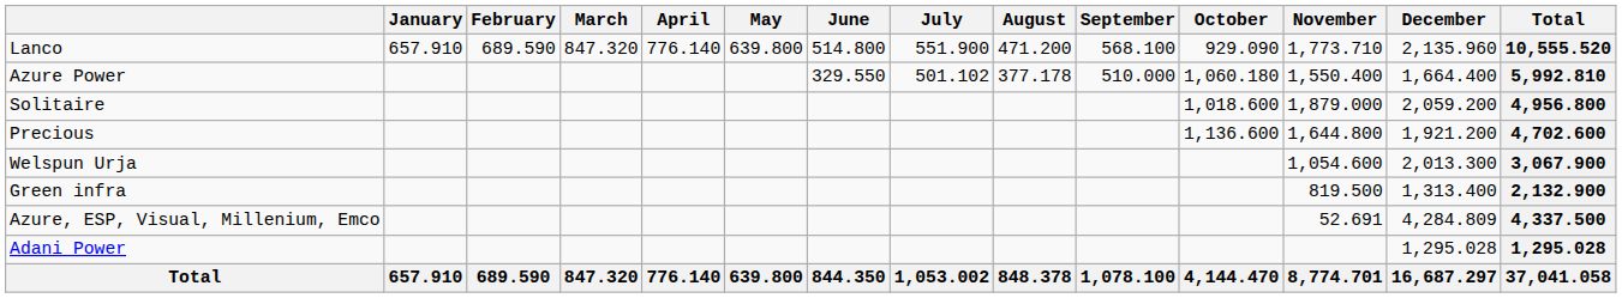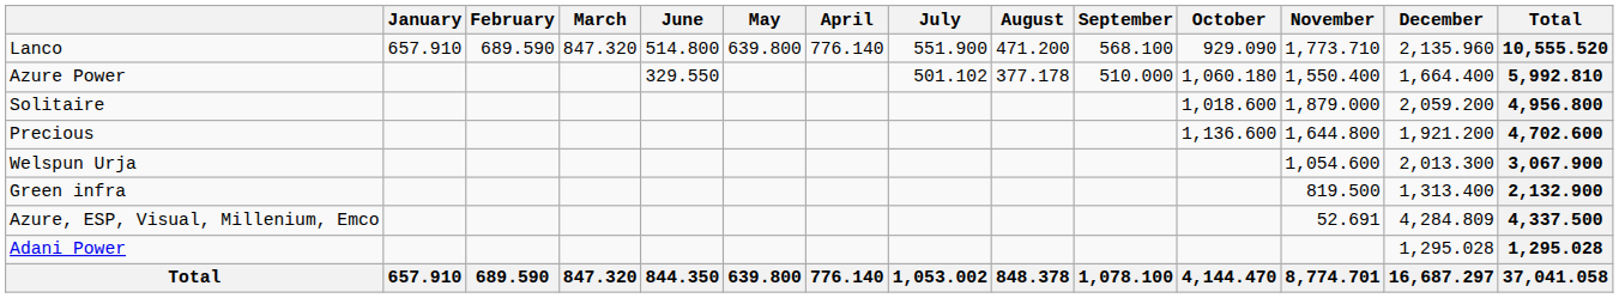columns swapped: April <-> June
